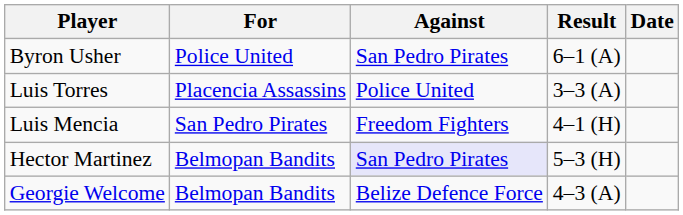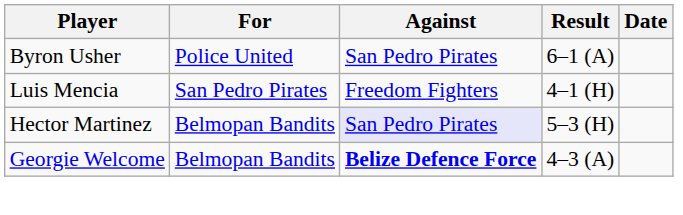- row: Luis Torres | Placencia Assassins | Police United | 3–3 (A)
Georgie Welcome | Against: normal -> bold
